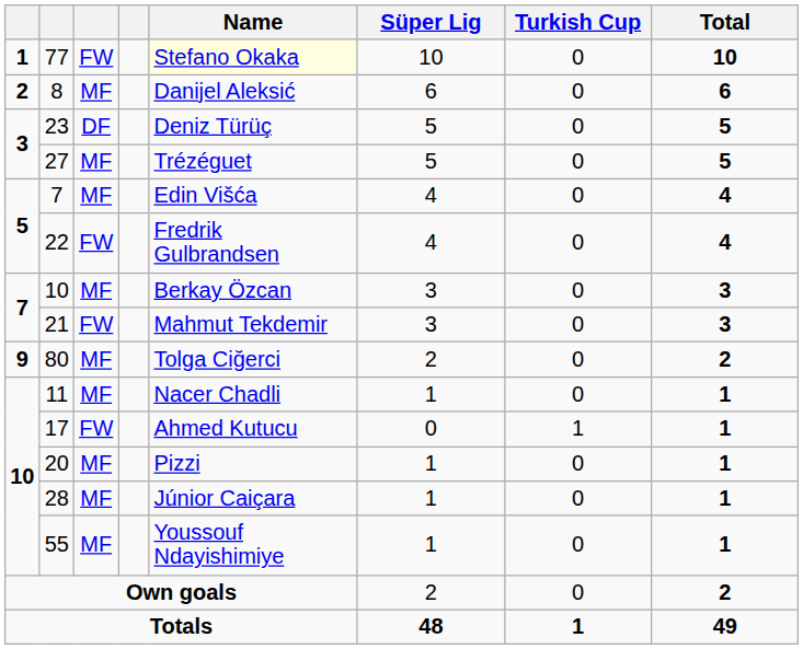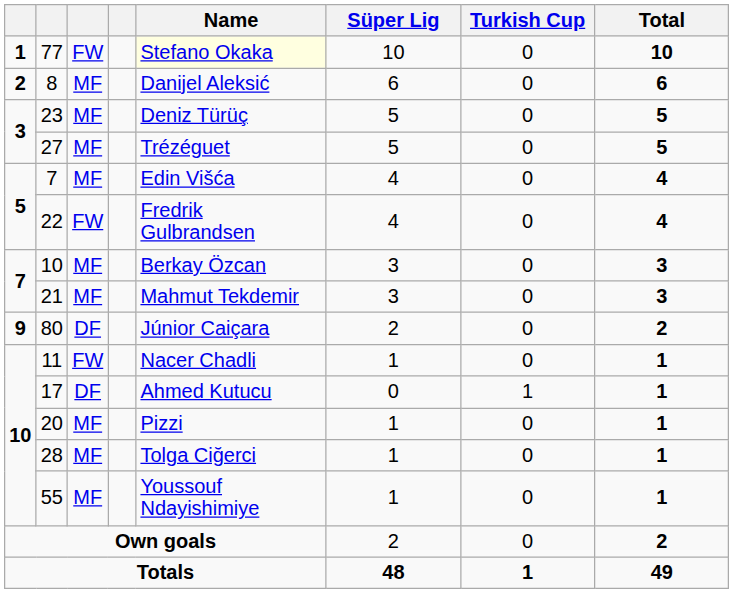23 | column 3: DF -> MF
21 | column 3: FW -> MF
80 | column 3: MF -> DF
80 | Name: Tolga Ciğerci -> Júnior Caiçara
11 | column 3: MF -> FW
17 | column 3: FW -> DF
28 | Name: Júnior Caiçara -> Tolga Ciğerci
